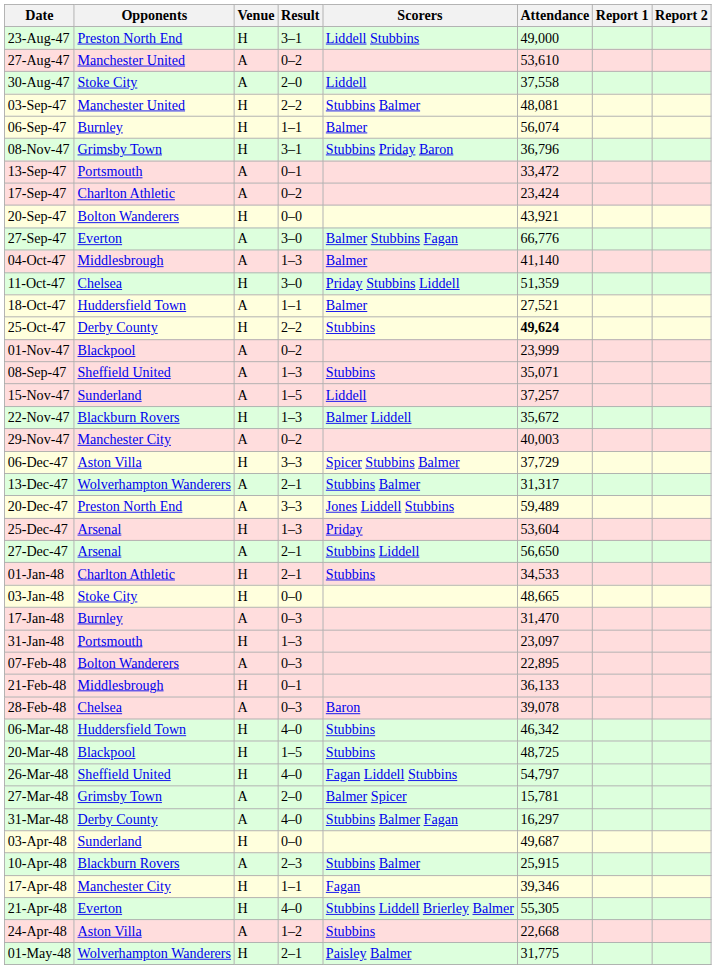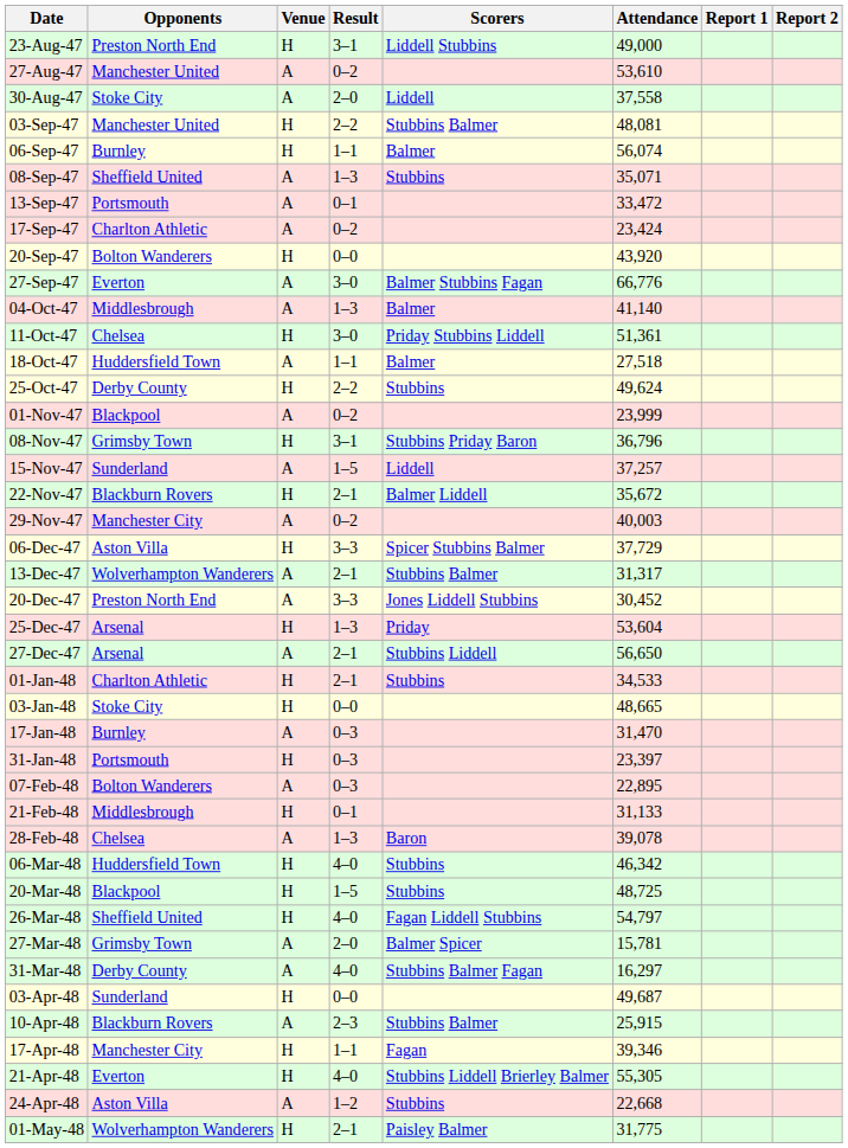rows swapped: 08-Sep-47 <-> 08-Nov-47
20-Sep-47 | Attendance: 43,921 -> 43,920
11-Oct-47 | Attendance: 51,359 -> 51,361
18-Oct-47 | Attendance: 27,521 -> 27,518
25-Oct-47 | Attendance: bold -> normal
22-Nov-47 | Result: 1–3 -> 2–1
20-Dec-47 | Attendance: 59,489 -> 30,452
31-Jan-48 | Result: 1–3 -> 0–3
31-Jan-48 | Attendance: 23,097 -> 23,397
21-Feb-48 | Attendance: 36,133 -> 31,133
28-Feb-48 | Result: 0–3 -> 1–3
